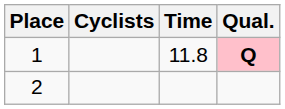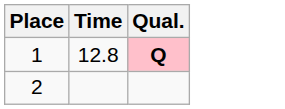- column: Cyclists
1 | Time: 11.8 -> 12.8
